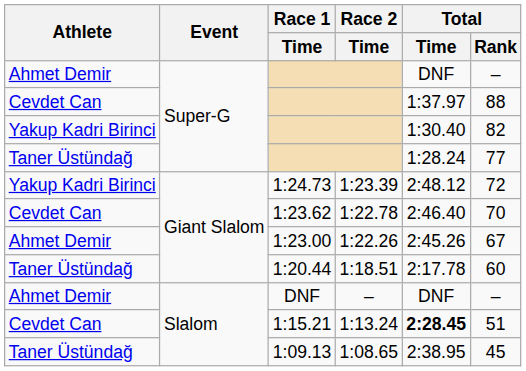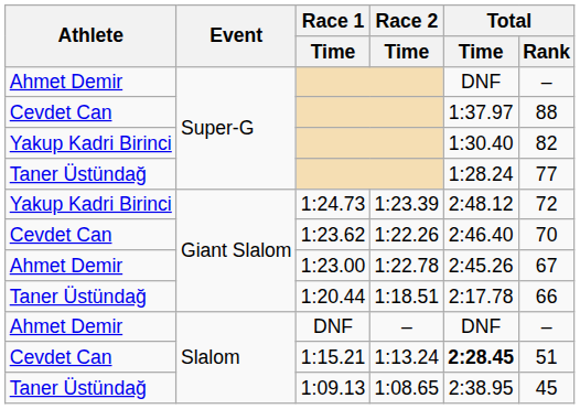1:23.62 | Race 2 / Time: 1:22.78 -> 1:22.26
1:23.00 | Race 2 / Time: 1:22.26 -> 1:22.78
1:20.44 | Total / Rank: 60 -> 66
